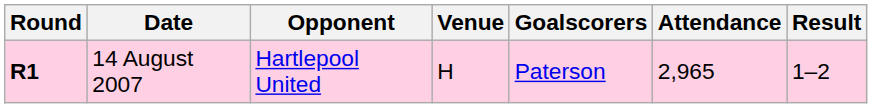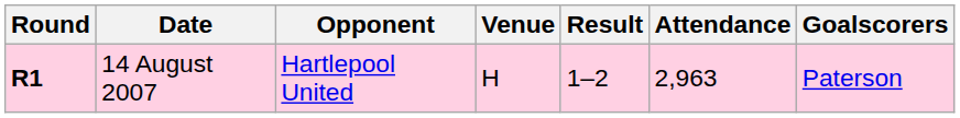columns swapped: Result <-> Goalscorers
14 August 2007 | Attendance: 2,965 -> 2,963
